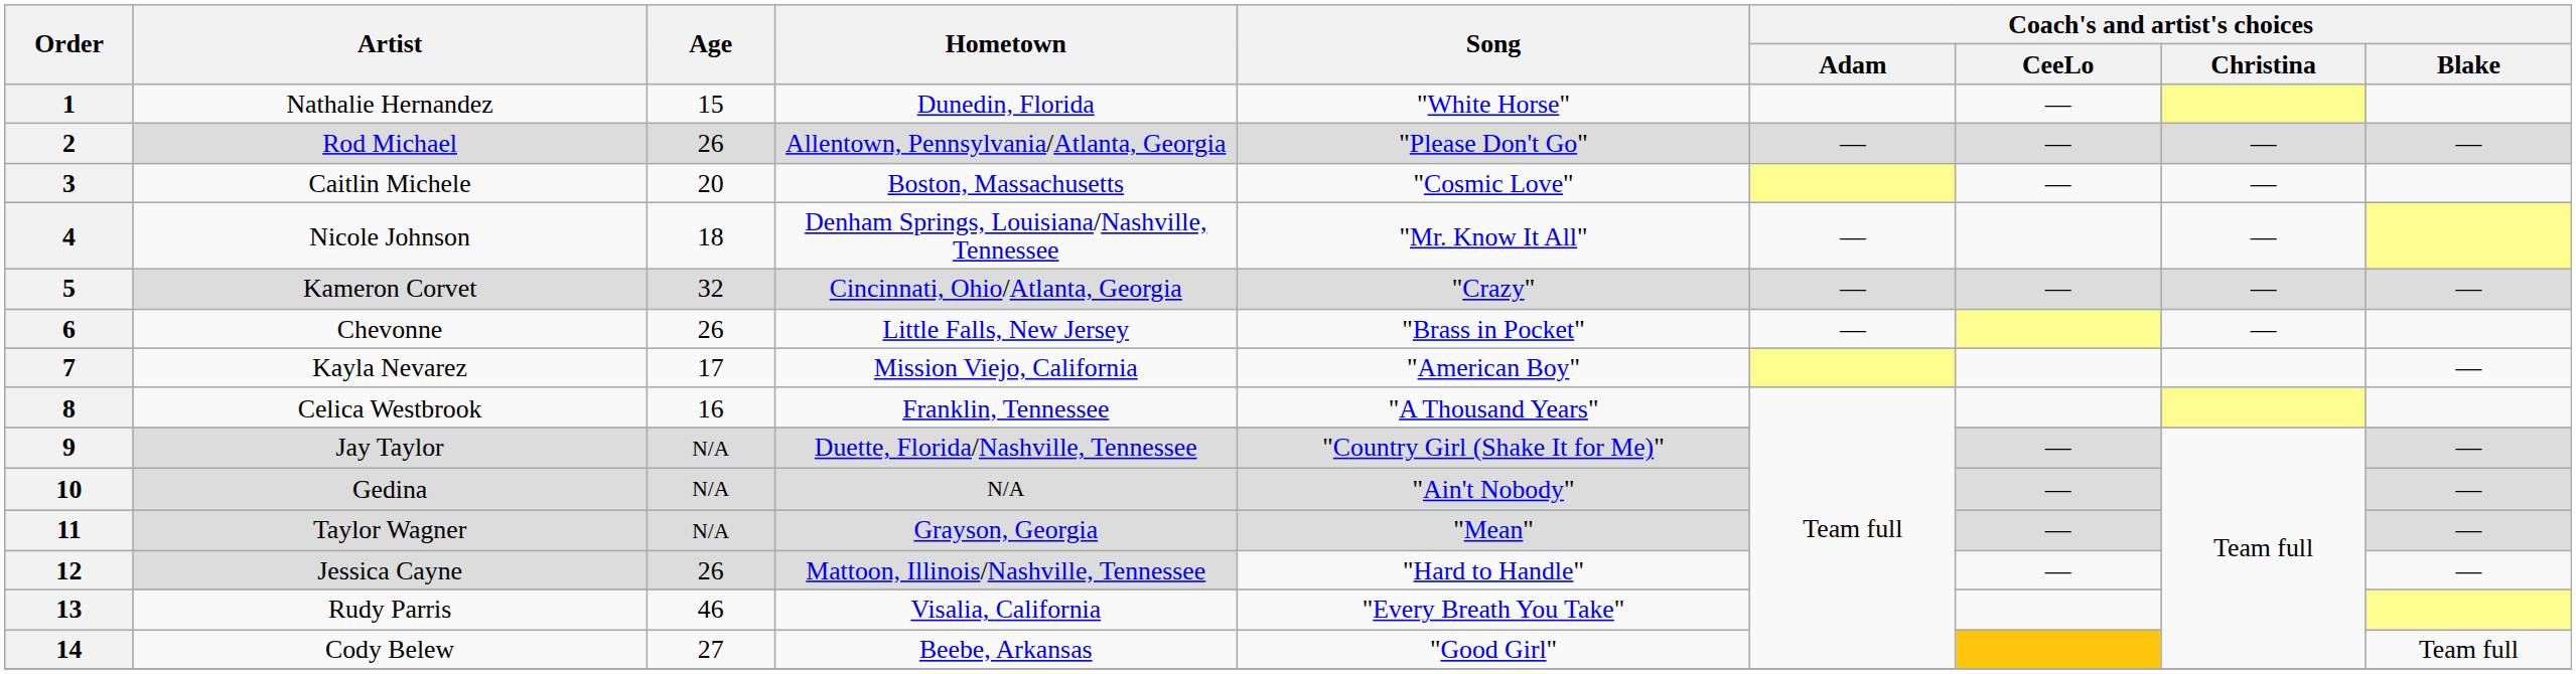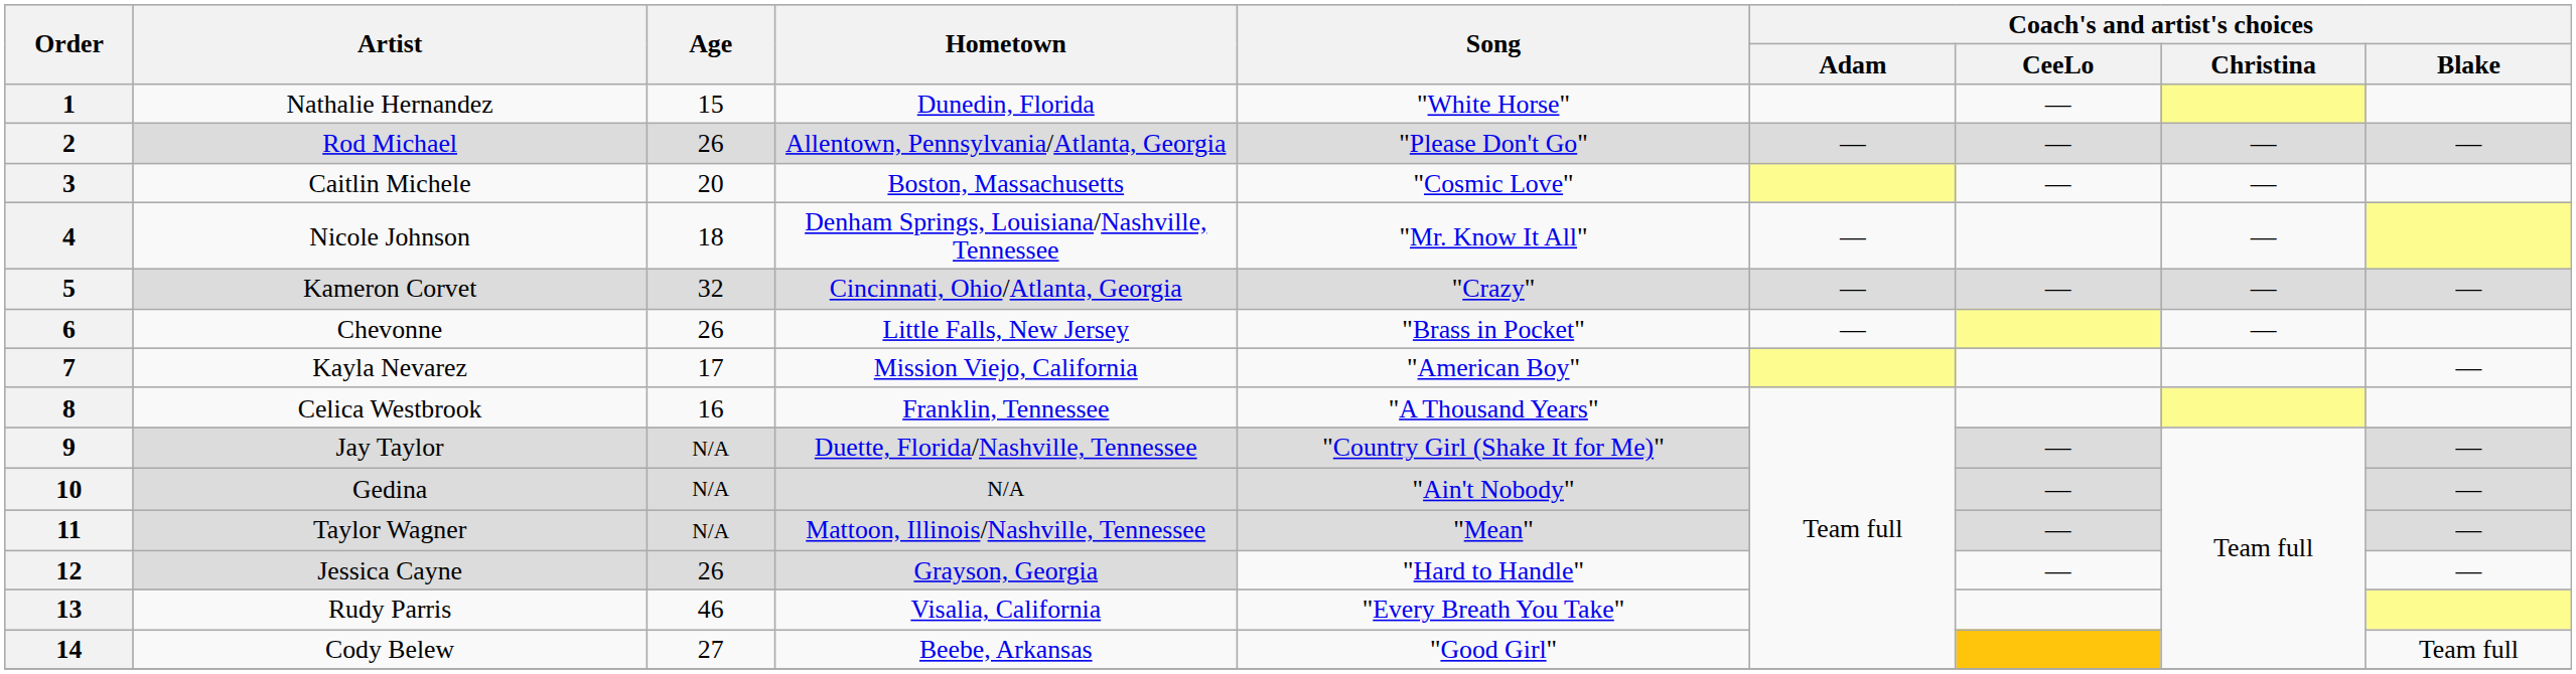11 | Hometown: Grayson, Georgia -> Mattoon, Illinois/Nashville, Tennessee
12 | Hometown: Mattoon, Illinois/Nashville, Tennessee -> Grayson, Georgia
